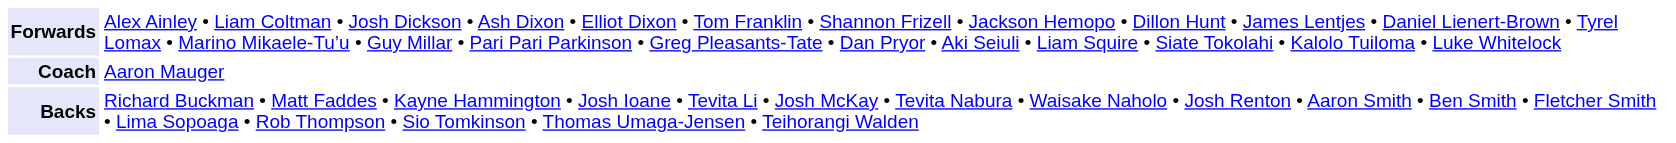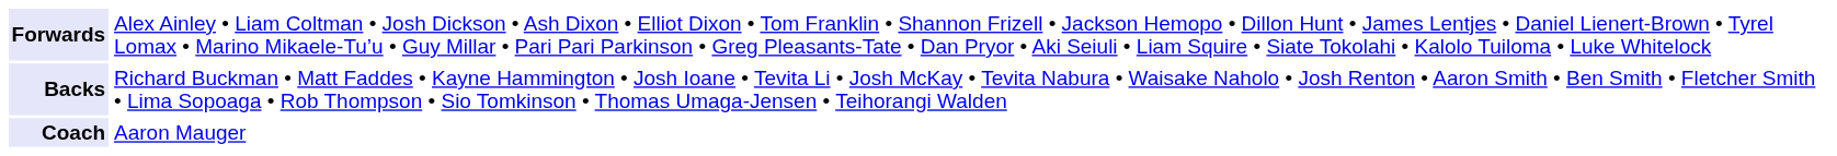rows swapped: Backs <-> Coach
